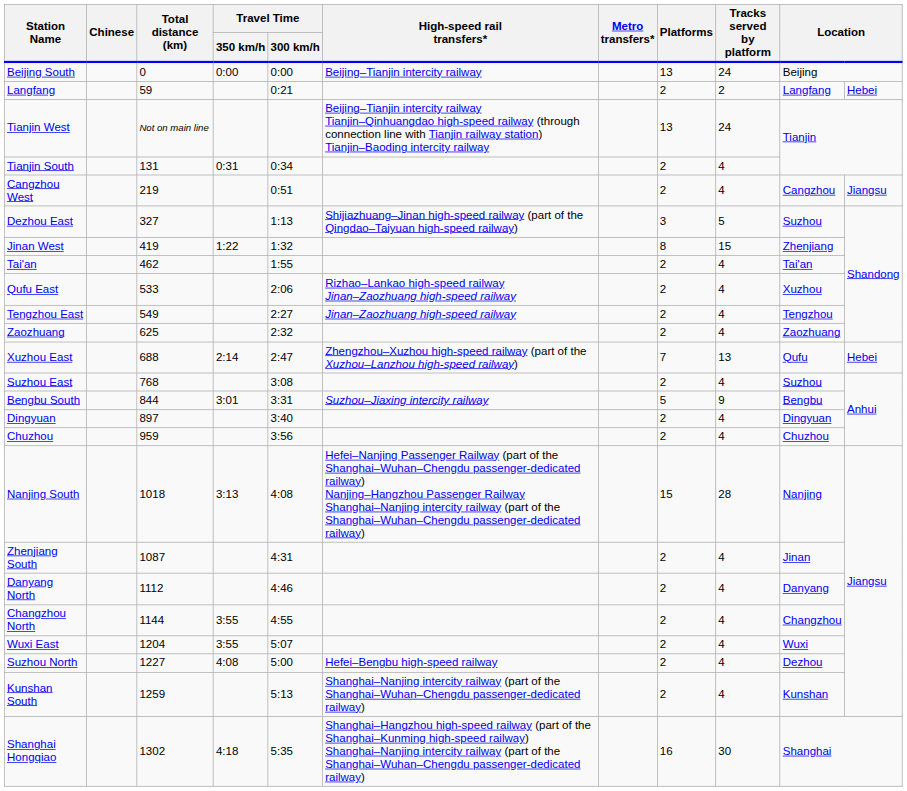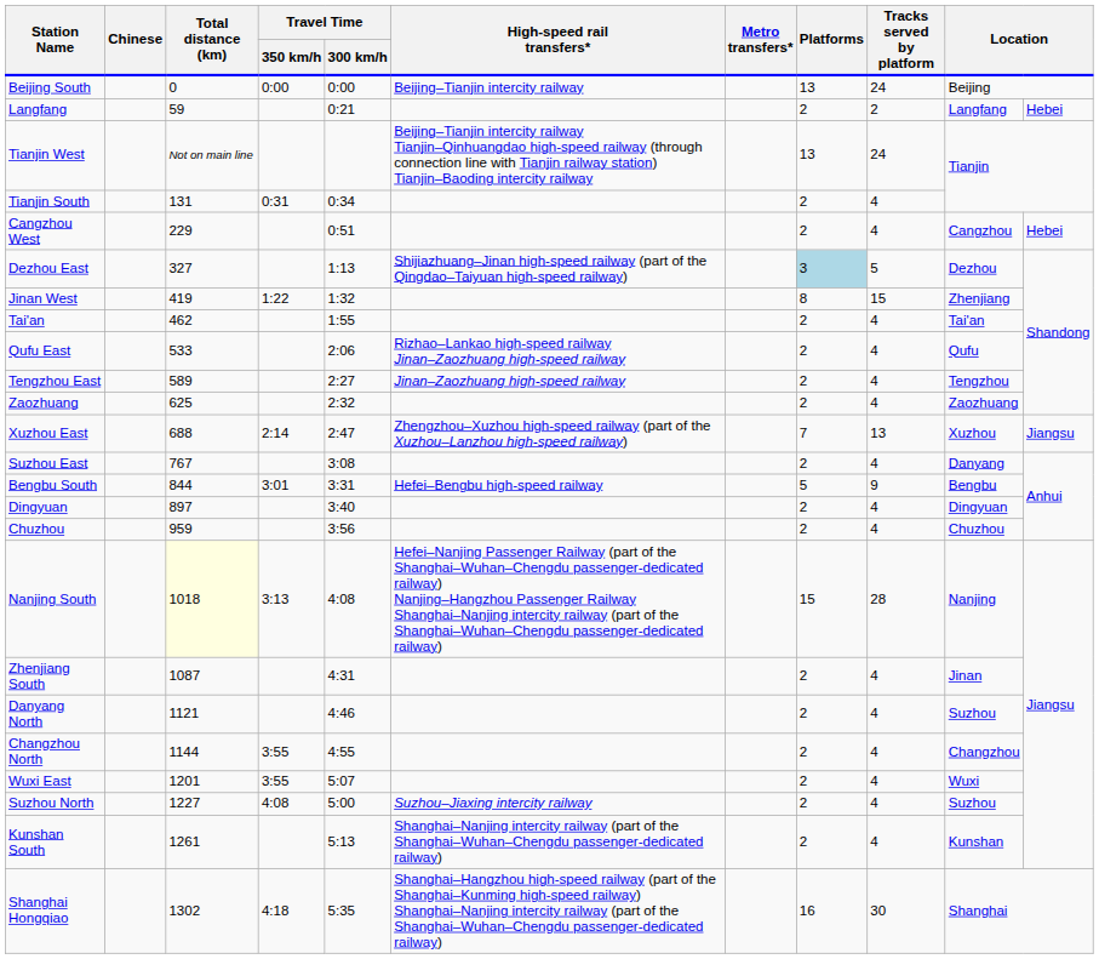Cangzhou West | Total distance (km): 219 -> 229
Cangzhou West | column 11: Jiangsu -> Hebei
Dezhou East | Platforms: no background -> lightblue background
Dezhou East | column 10: Suzhou -> Dezhou
Qufu East | column 10: Xuzhou -> Qufu
Tengzhou East | Total distance (km): 549 -> 589
Xuzhou East | column 10: Qufu -> Xuzhou
Xuzhou East | column 11: Hebei -> Jiangsu
Suzhou East | Total distance (km): 768 -> 767
Suzhou East | column 10: Suzhou -> Danyang
Bengbu South | High-speed rail transfers*: Suzhou–Jiaxing intercity railway -> Hefei–Bengbu high-speed railway
Nanjing South | Total distance (km): no background -> lightyellow background
Danyang North | Total distance (km): 1112 -> 1121
Danyang North | column 10: Danyang -> Suzhou
Wuxi East | Total distance (km): 1204 -> 1201
Suzhou North | High-speed rail transfers*: Hefei–Bengbu high-speed railway -> Suzhou–Jiaxing intercity railway
Suzhou North | column 10: Dezhou -> Suzhou
Kunshan South | Total distance (km): 1259 -> 1261
